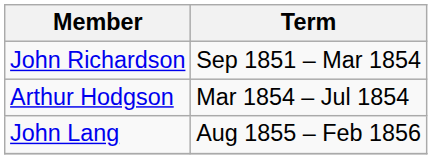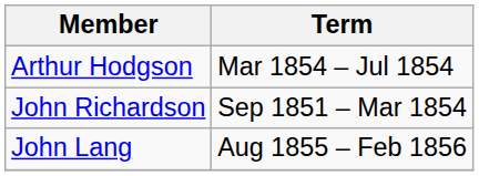rows swapped: John Richardson <-> Arthur Hodgson
